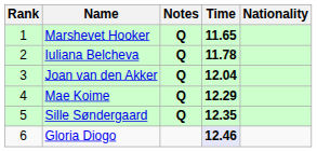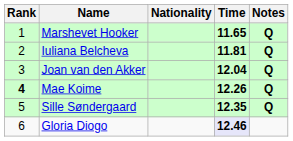columns swapped: Nationality <-> Notes
Iuliana Belcheva | Time: 11.78 -> 11.81
Mae Koime | Rank: normal -> bold
Mae Koime | Time: 12.29 -> 12.26
